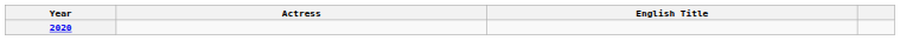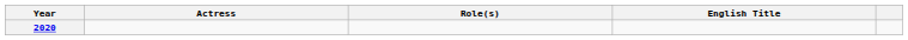+ column: Role(s)
